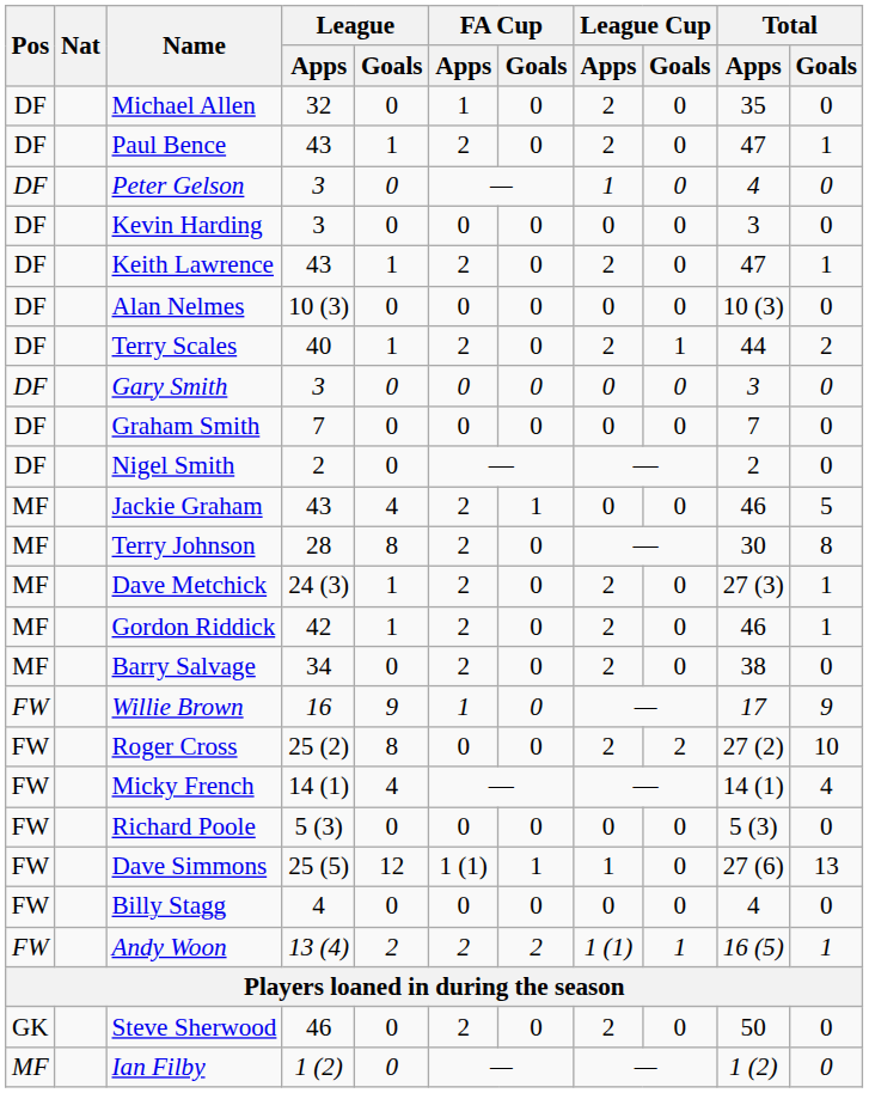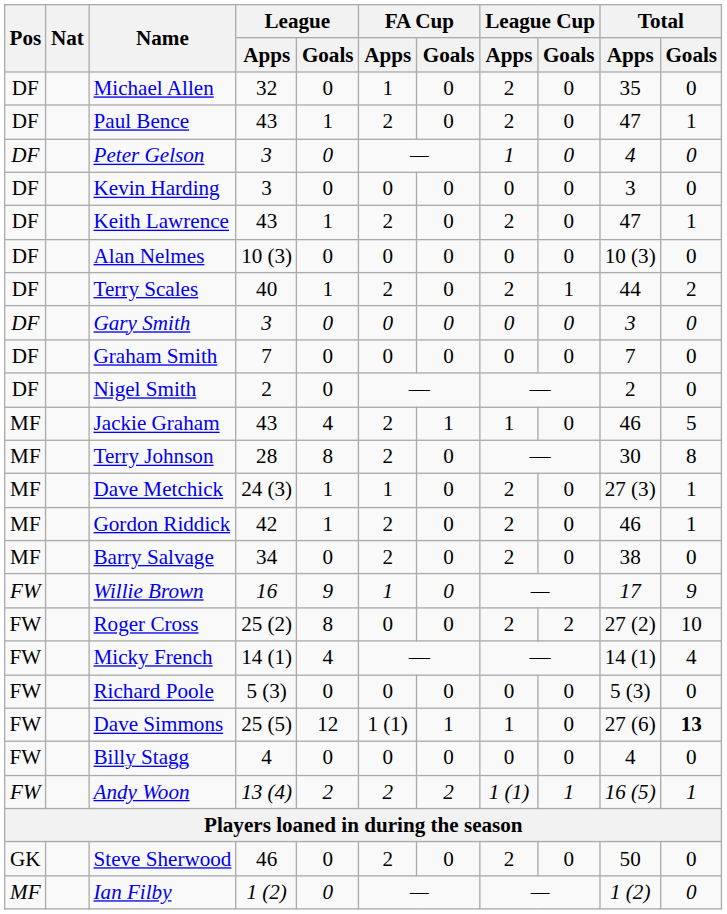Jackie Graham | League Cup / Apps: 0 -> 1
Dave Metchick | FA Cup / Apps: 2 -> 1
Dave Simmons | Total / Goals: normal -> bold
